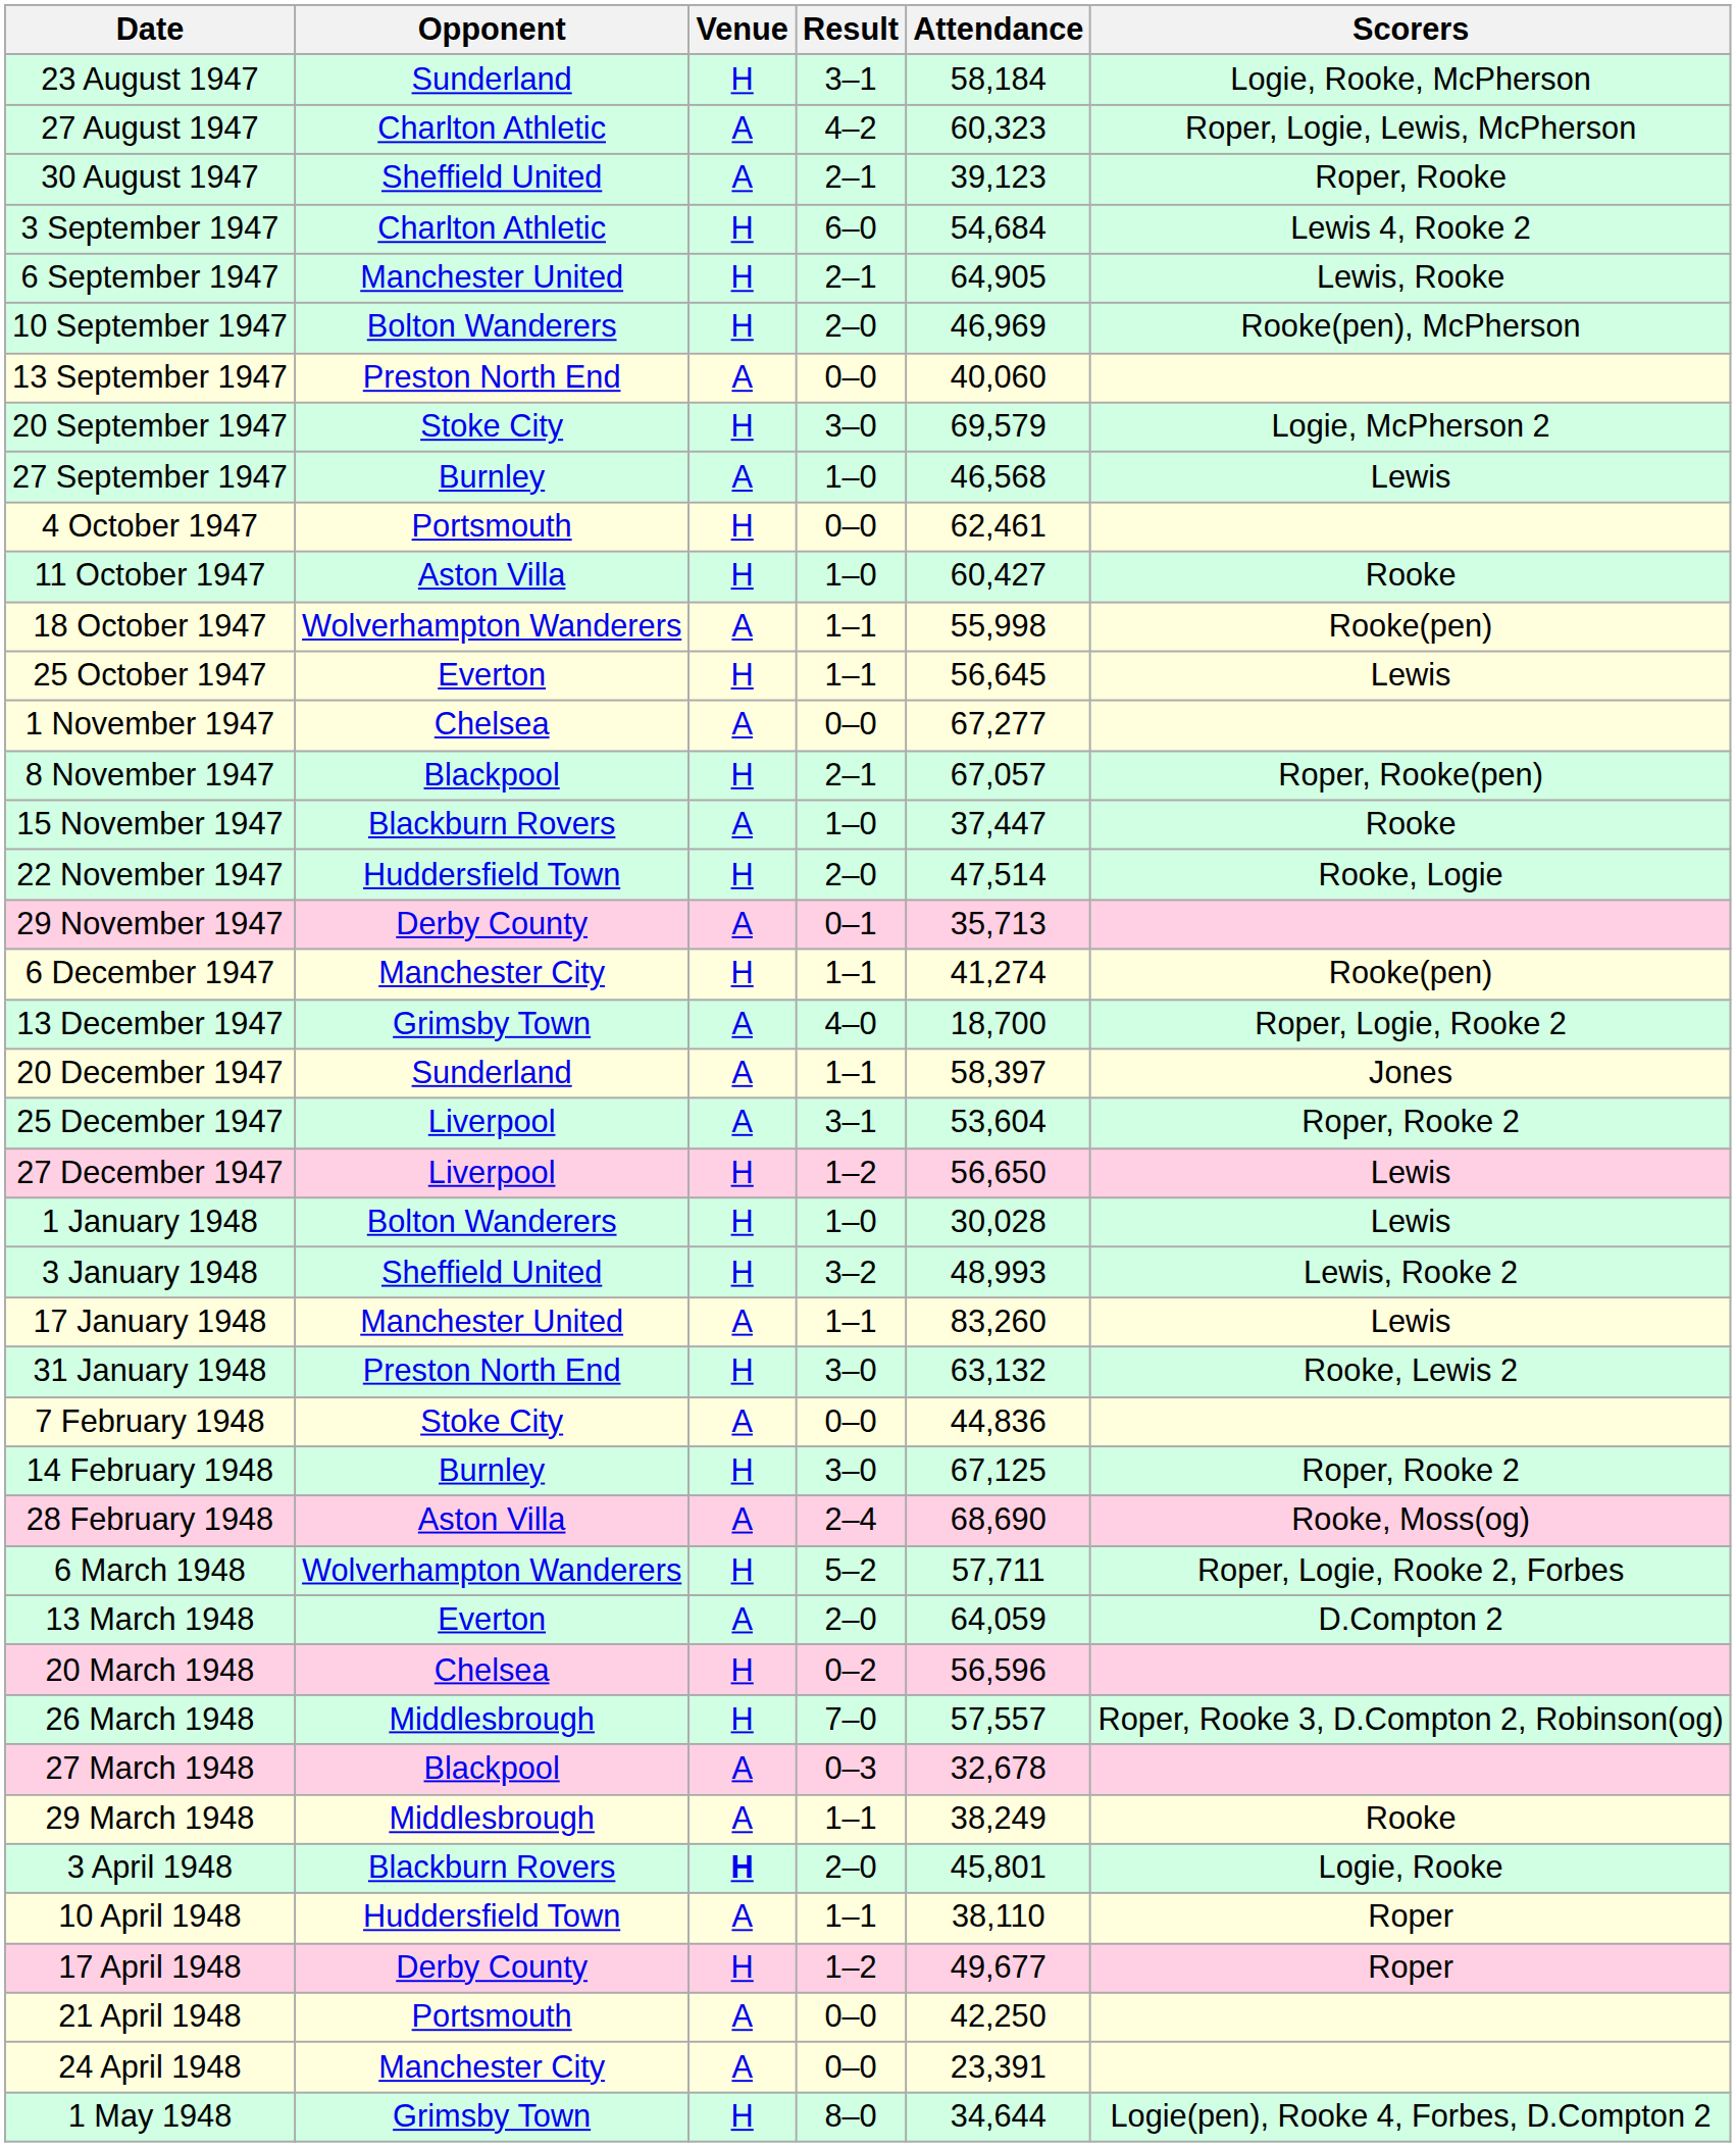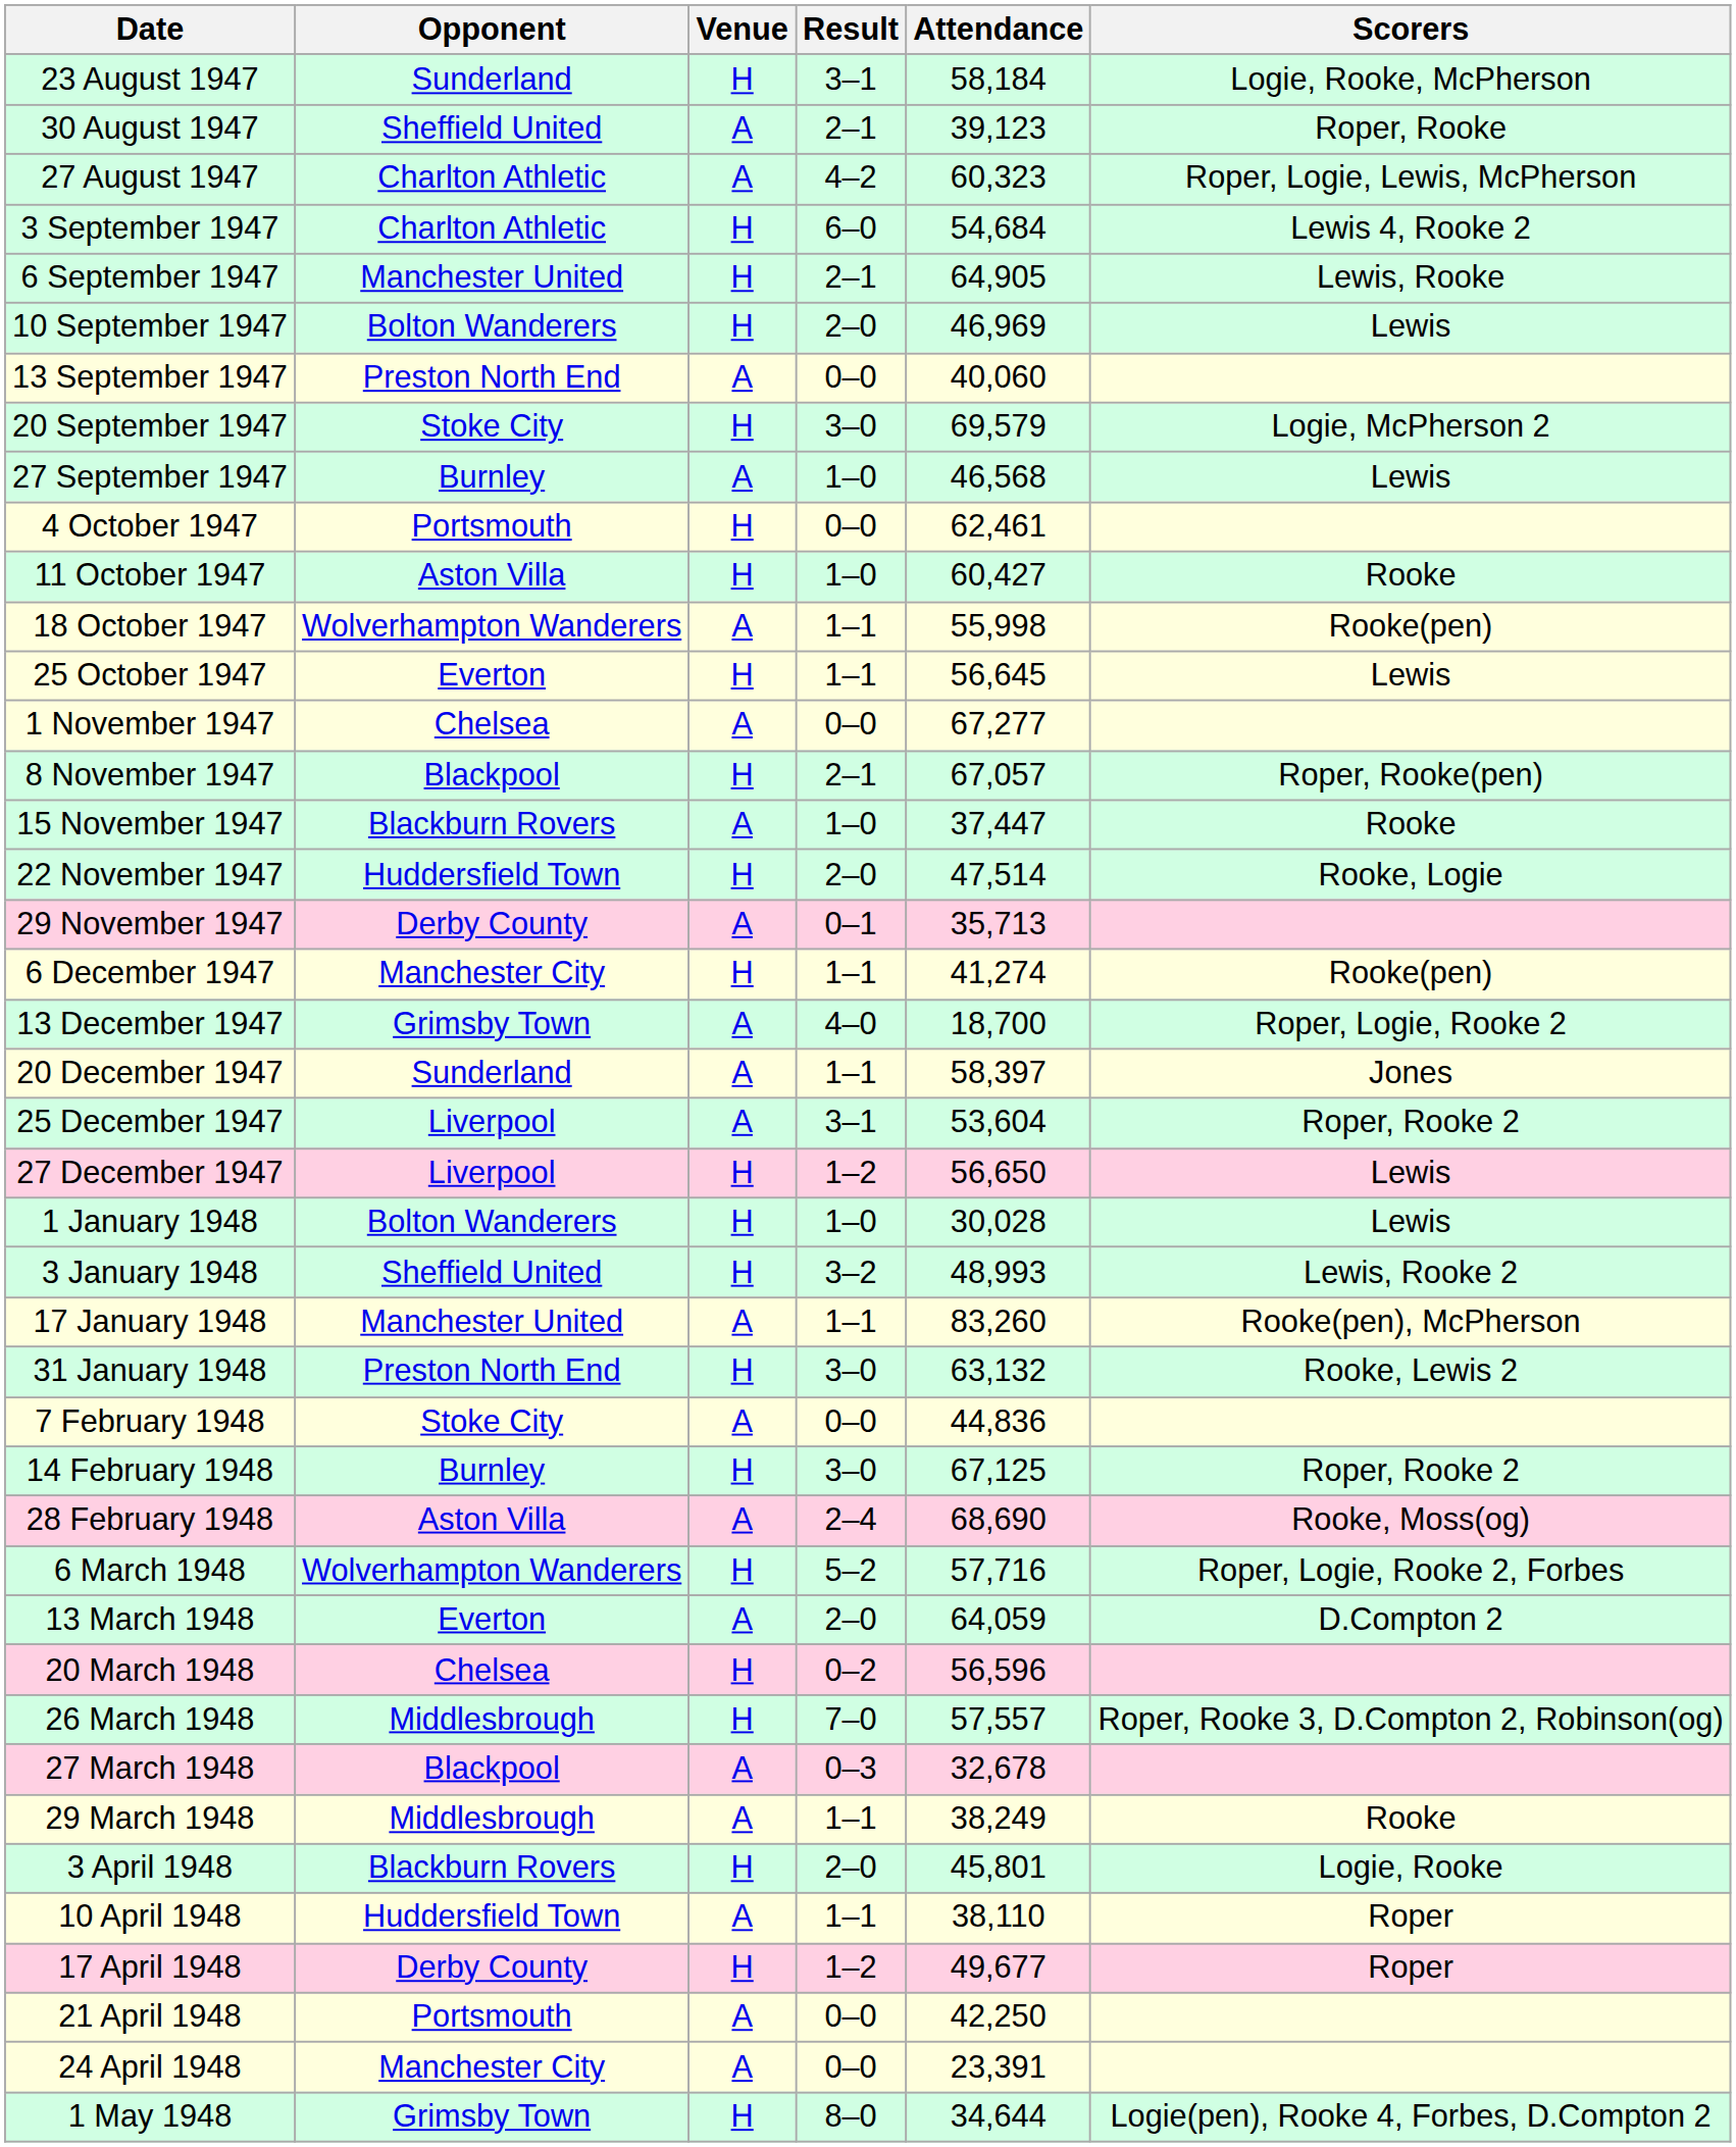rows swapped: 27 August 1947 <-> 30 August 1947
10 September 1947 | Scorers: Rooke(pen), McPherson -> Lewis
17 January 1948 | Scorers: Lewis -> Rooke(pen), McPherson
6 March 1948 | Attendance: 57,711 -> 57,716
3 April 1948 | Venue: bold -> normal
